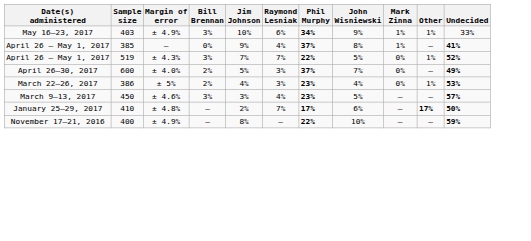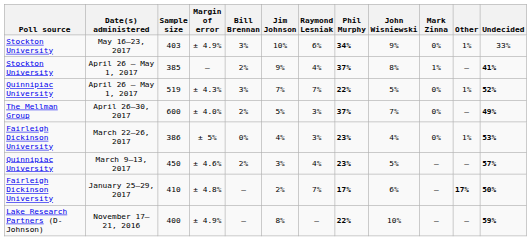+ column: Poll source | Stockton University | Stockton University | Quinnipiac University | The Mellman Group | Fairleigh Dickinson University | Quinnipiac University | Fairleigh Dickinson University | Lake Research Partners (D-Johnson)
403 | Mark Zinna: 1% -> 0%
385 | Bill Brennan: 0% -> 2%
386 | Bill Brennan: 2% -> 0%
450 | Bill Brennan: 3% -> 2%
